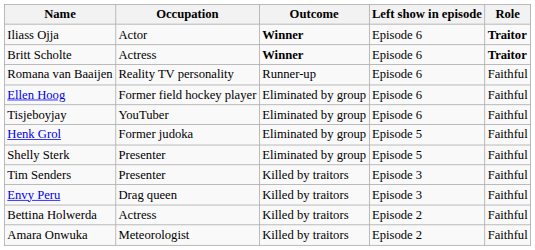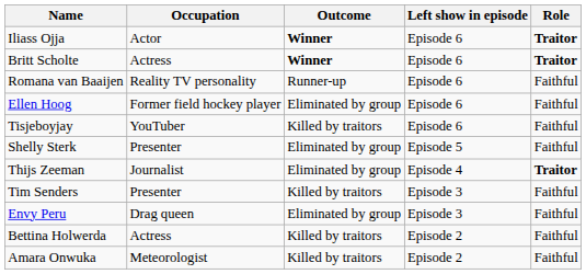Tisjeboyjay | Outcome: Eliminated by group -> Killed by traitors
- row: Henk Grol | Former judoka | Eliminated by group | Episode 5 | Faithful
+ row: Thijs Zeeman | Journalist | Eliminated by group | Episode 4 | Traitor
Envy Peru | Outcome: Killed by traitors -> Eliminated by group
